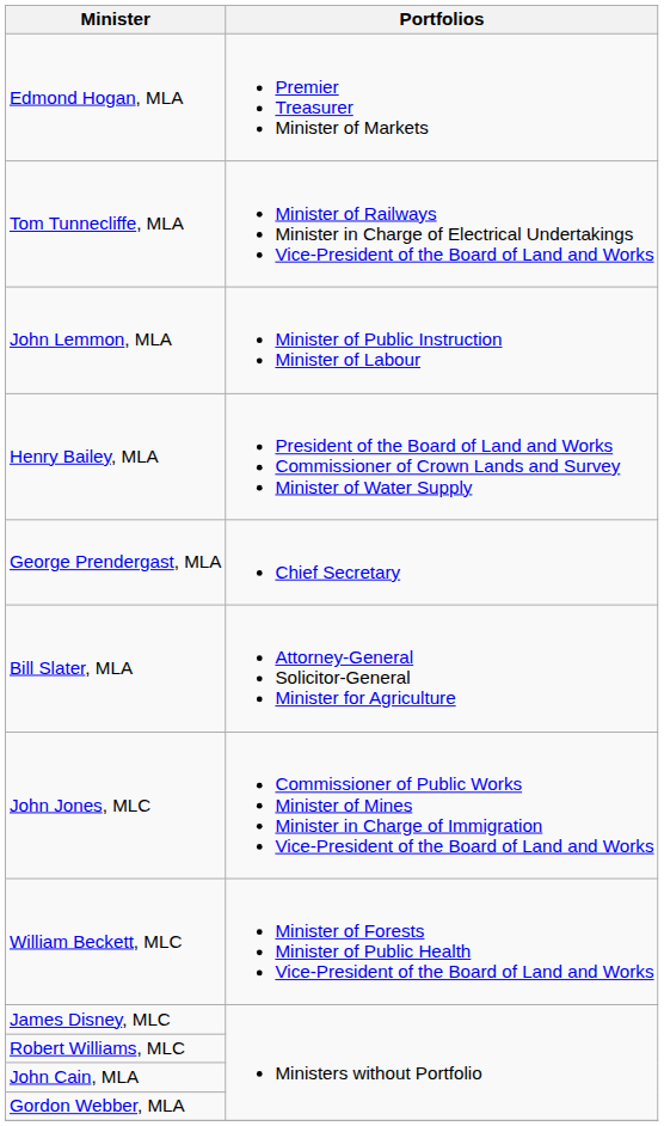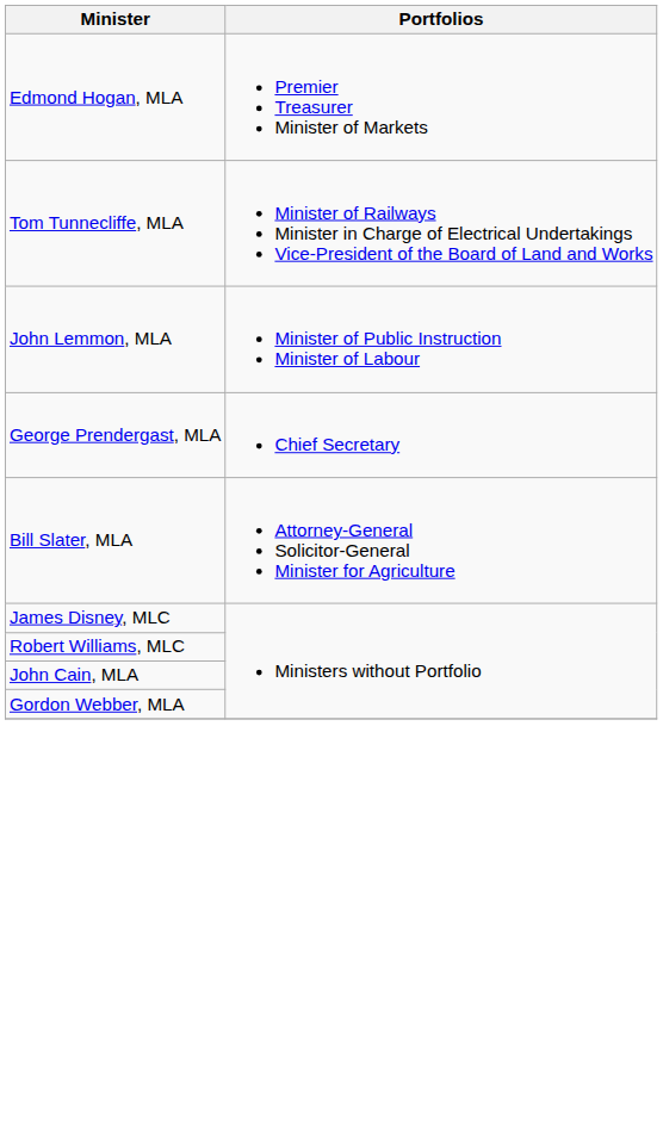- row: Henry Bailey, MLA | President of the Board of Land and Works Commissioner of Crown Lands and Survey Minister of Water Supply
- row: John Jones, MLC | Commissioner of Public Works Minister of Mines Minister in Charge of Immigration Vice-President of the Board of Land and Works
- row: William Beckett, MLC | Minister of Forests Minister of Public Health Vice-President of the Board of Land and Works
